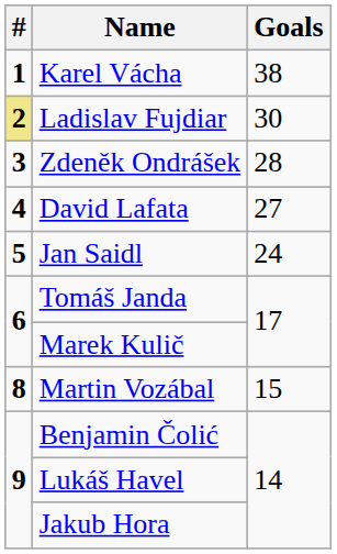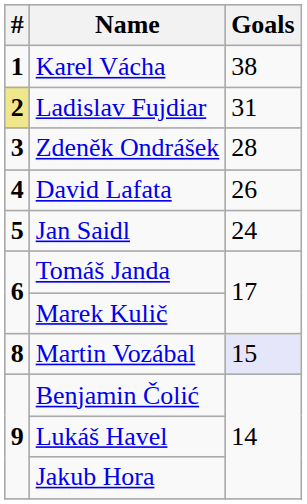Ladislav Fujdiar | Goals: 30 -> 31
David Lafata | Goals: 27 -> 26
Martin Vozábal | Goals: no background -> lavender background
